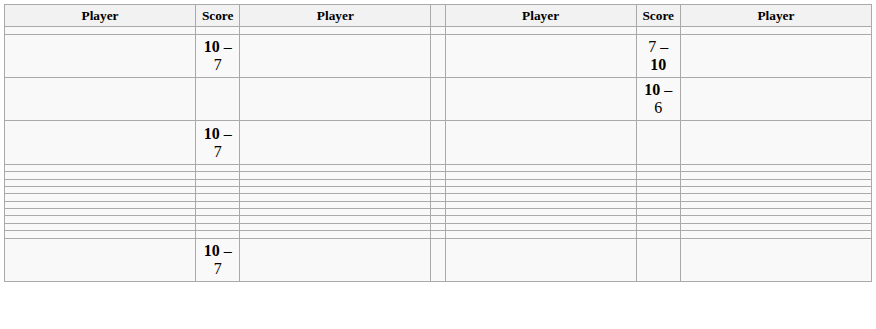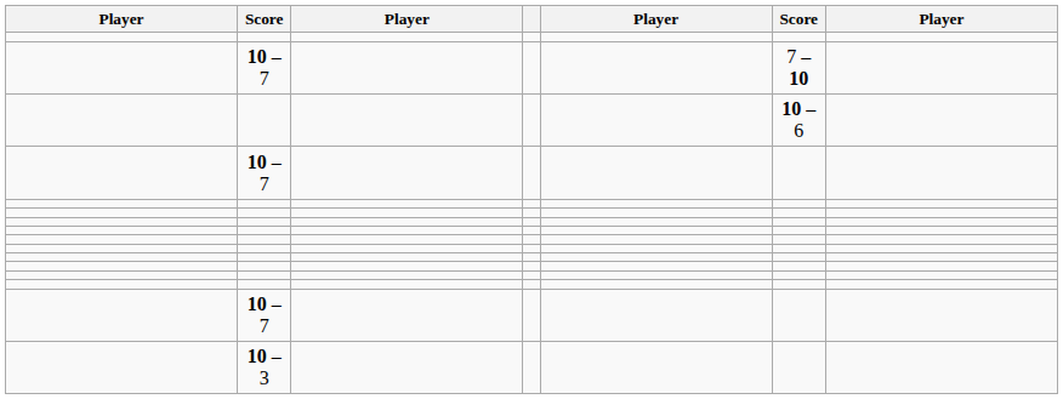+ row: 10 – 3
